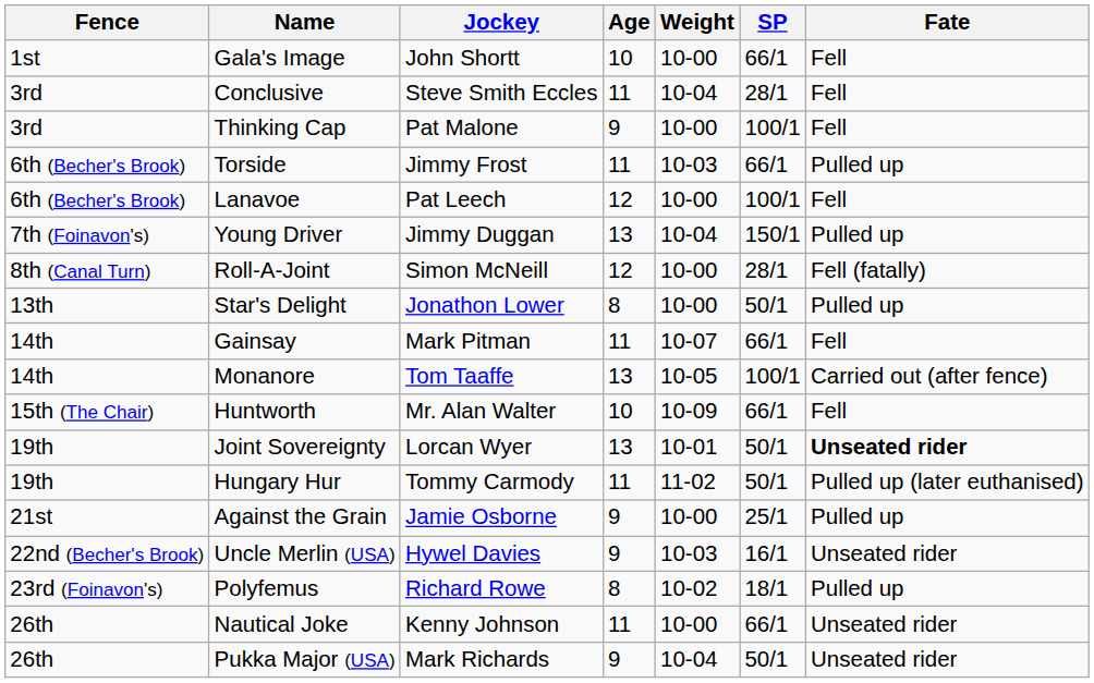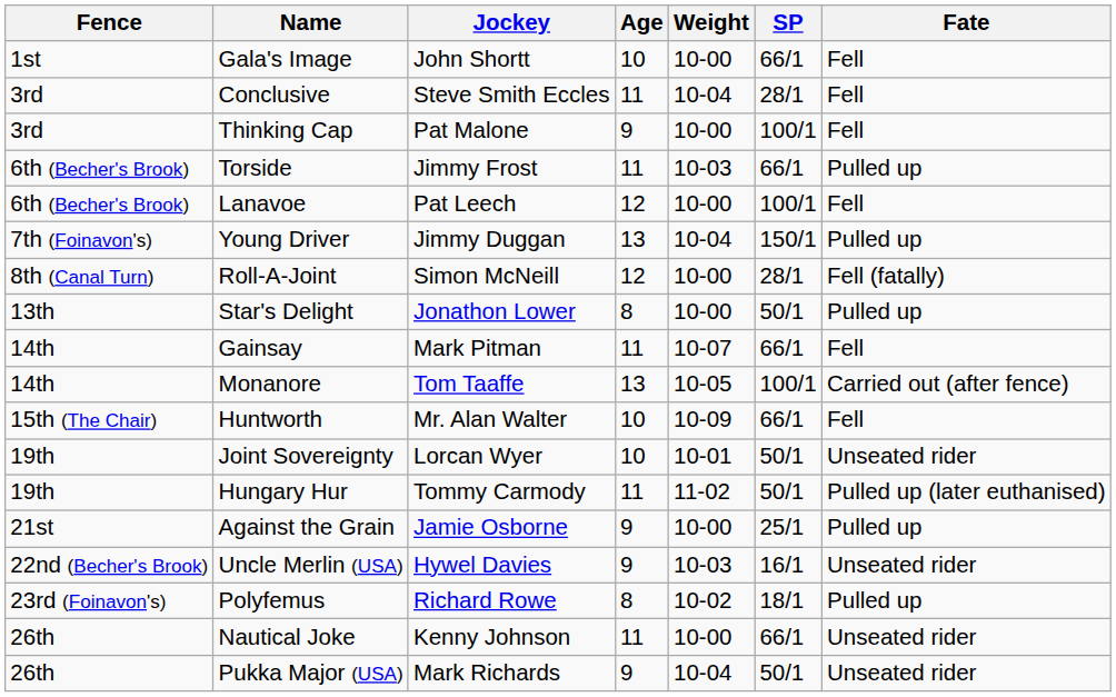Joint Sovereignty | Age: 13 -> 10
Joint Sovereignty | Fate: bold -> normal
